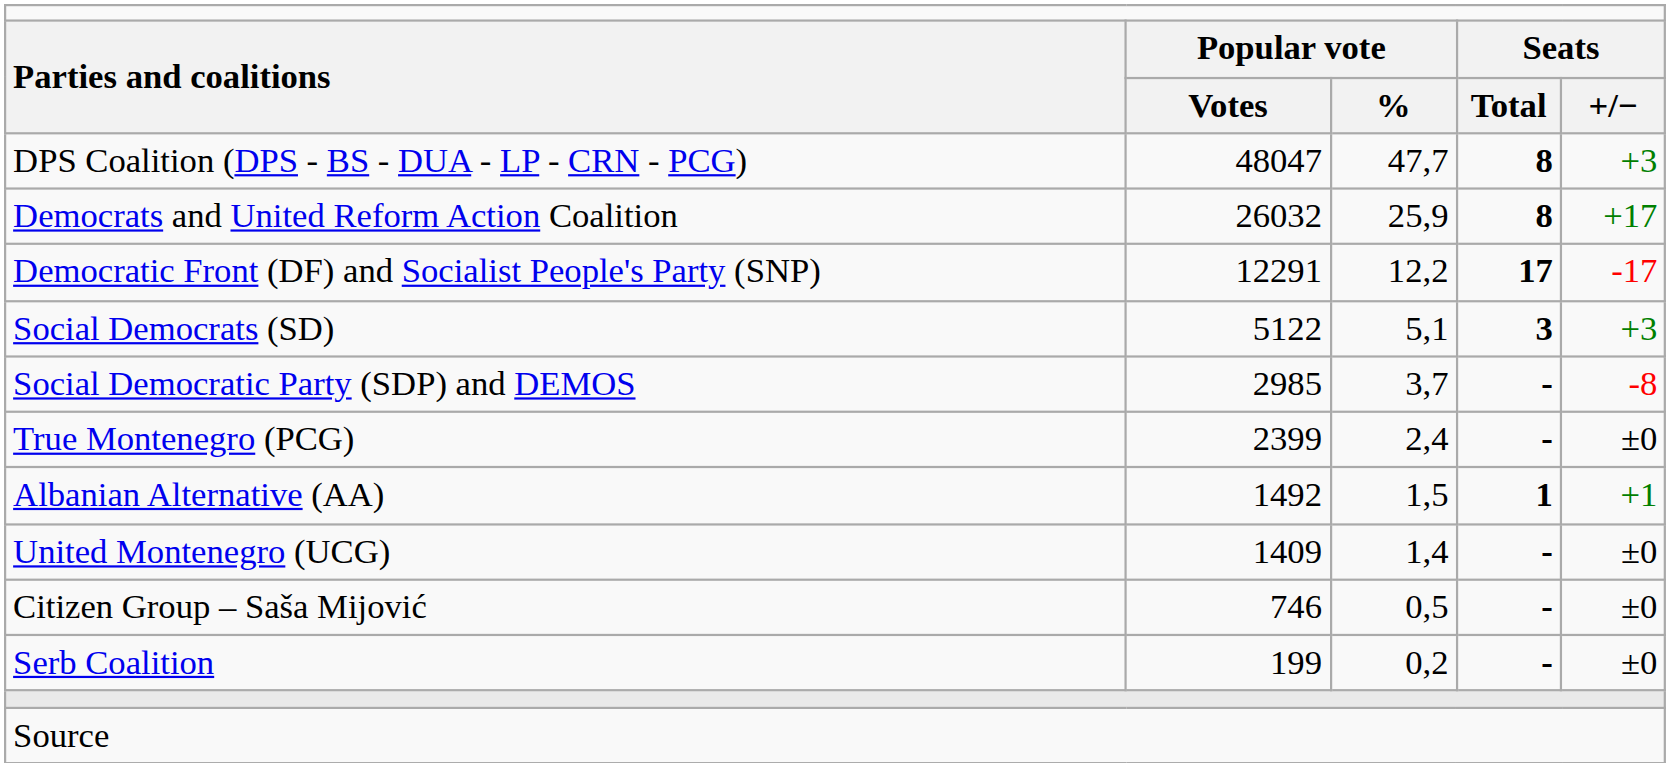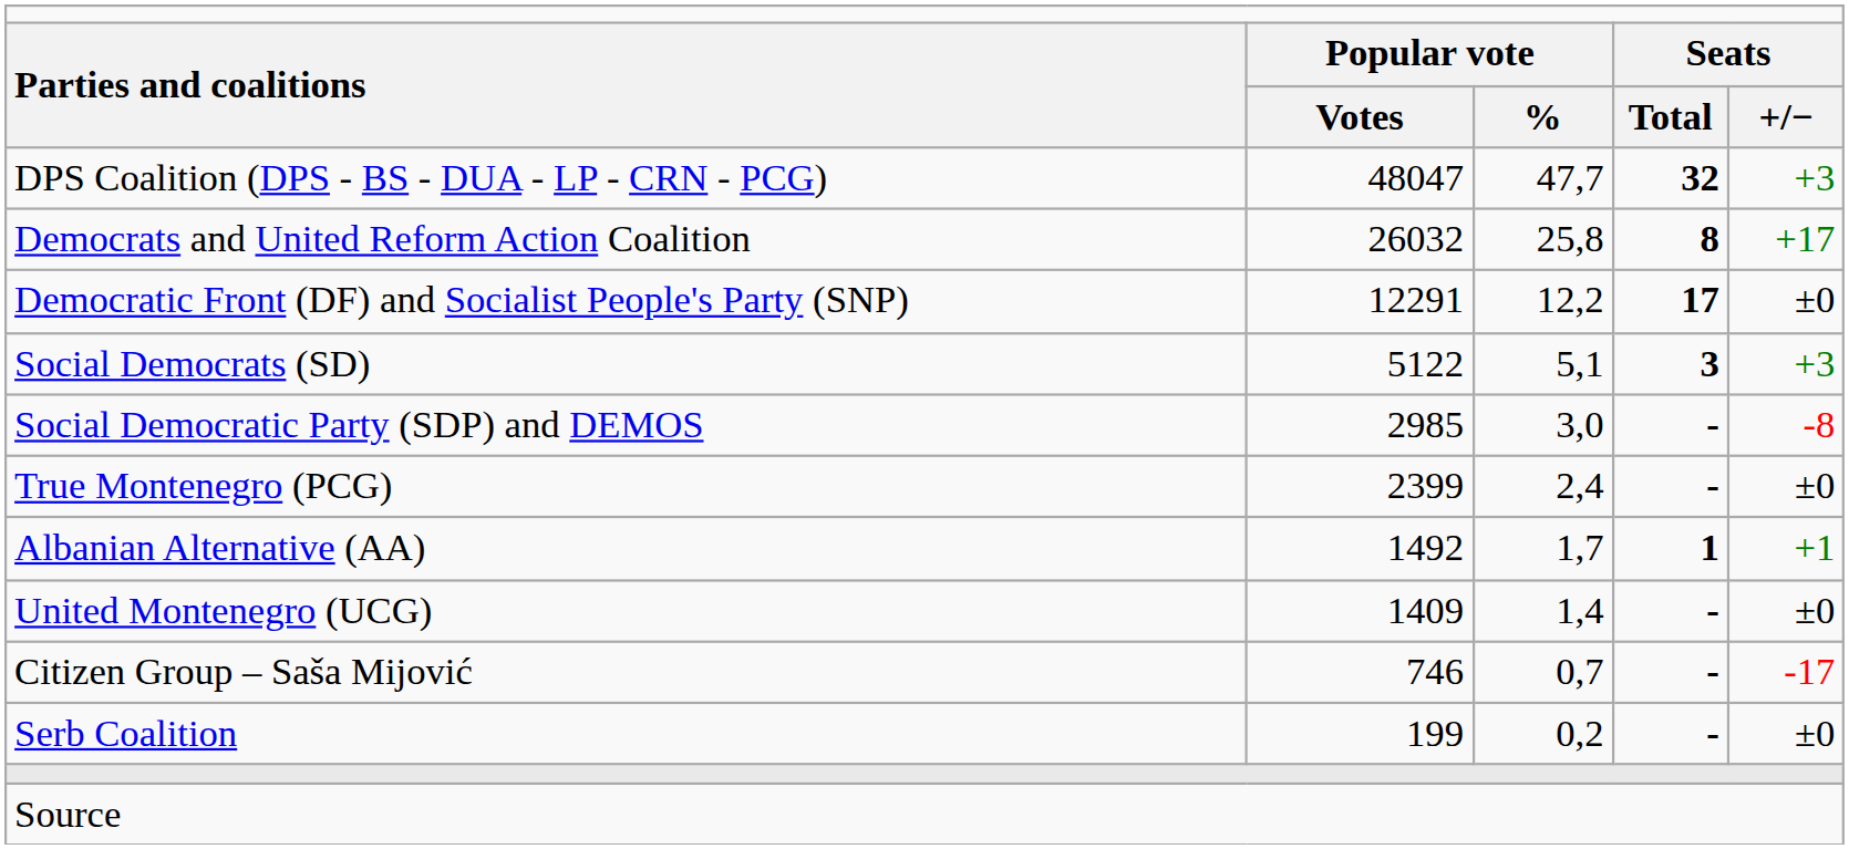DPS Coalition (DPS - BS - DUA - LP - CRN - PCG) | column 4: 8 -> 32
Democrats and United Reform Action Coalition | column 3: 25,9 -> 25,8
Democratic Front (DF) and Socialist People's Party (SNP) | column 5: -17 -> ±0
Social Democratic Party (SDP) and DEMOS | column 3: 3,7 -> 3,0
Albanian Alternative (АА) | column 3: 1,5 -> 1,7
Citizen Group – Saša Mijović | column 3: 0,5 -> 0,7
Citizen Group – Saša Mijović | column 5: ±0 -> -17
